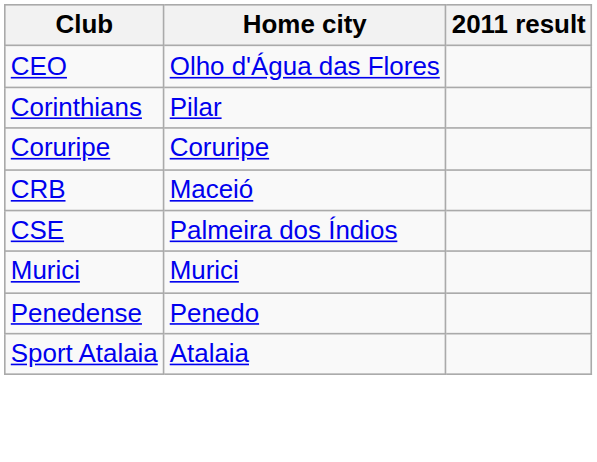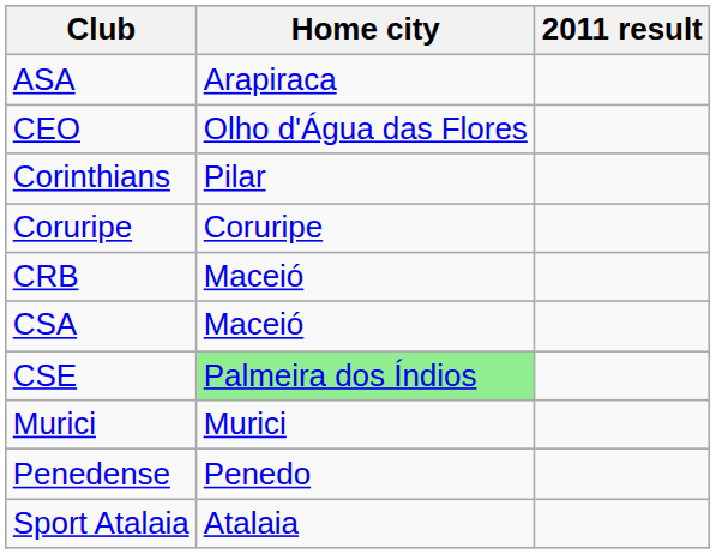+ row: ASA | Arapiraca
+ row: CSA | Maceió
CSE | Home city: no background -> lightgreen background
